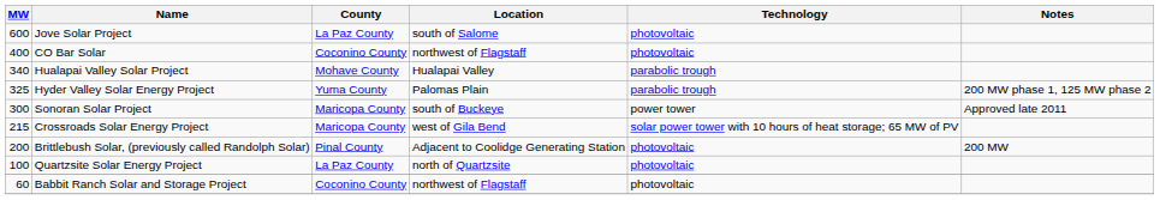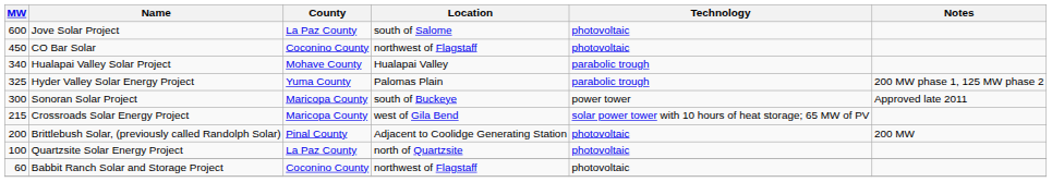CO Bar Solar | MW: 400 -> 450
